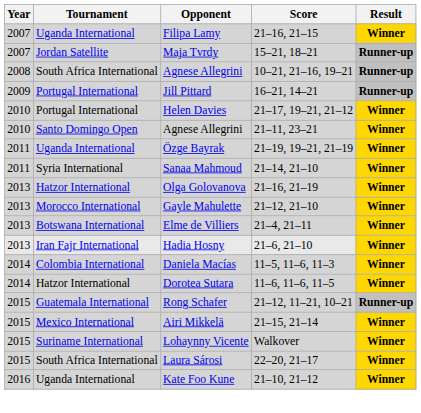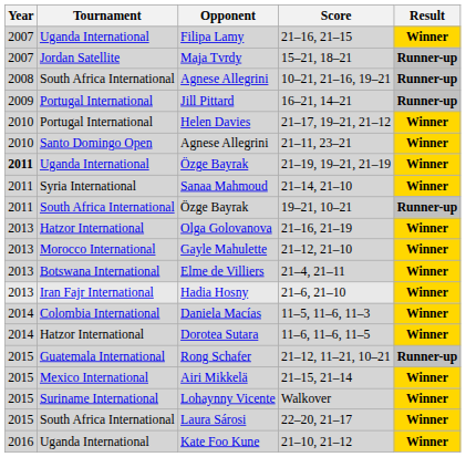Özge Bayrak / 21–19, 19–21, 21–19 | Year: normal -> bold
+ row: 2011 | South Africa International | Özge Bayrak | 19–21, 10–21 | Runner-up
